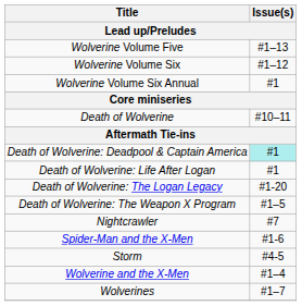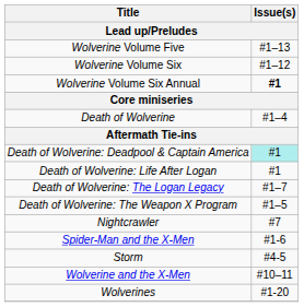Wolverine Volume Six Annual | Issue(s): normal -> bold
Death of Wolverine | Issue(s): #10–11 -> #1–4
Death of Wolverine: The Logan Legacy | Issue(s): #1-20 -> #1–7
Wolverine and the X-Men | Issue(s): #1–4 -> #10–11
Wolverines | Issue(s): #1–7 -> #1-20
